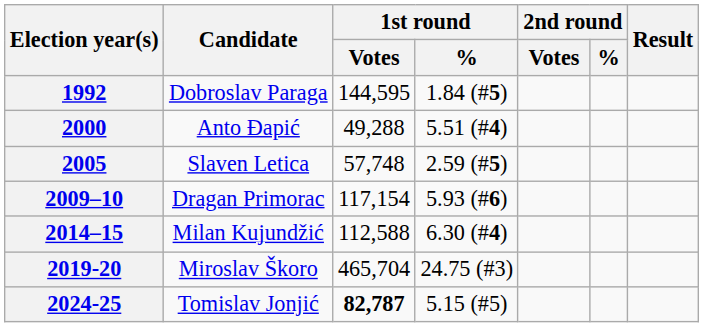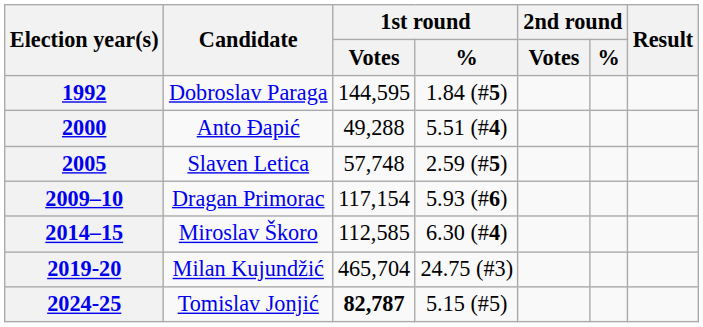2014–15 | Candidate: Milan Kujundžić -> Miroslav Škoro
2014–15 | 1st round / Votes: 112,588 -> 112,585
2019-20 | Candidate: Miroslav Škoro -> Milan Kujundžić
